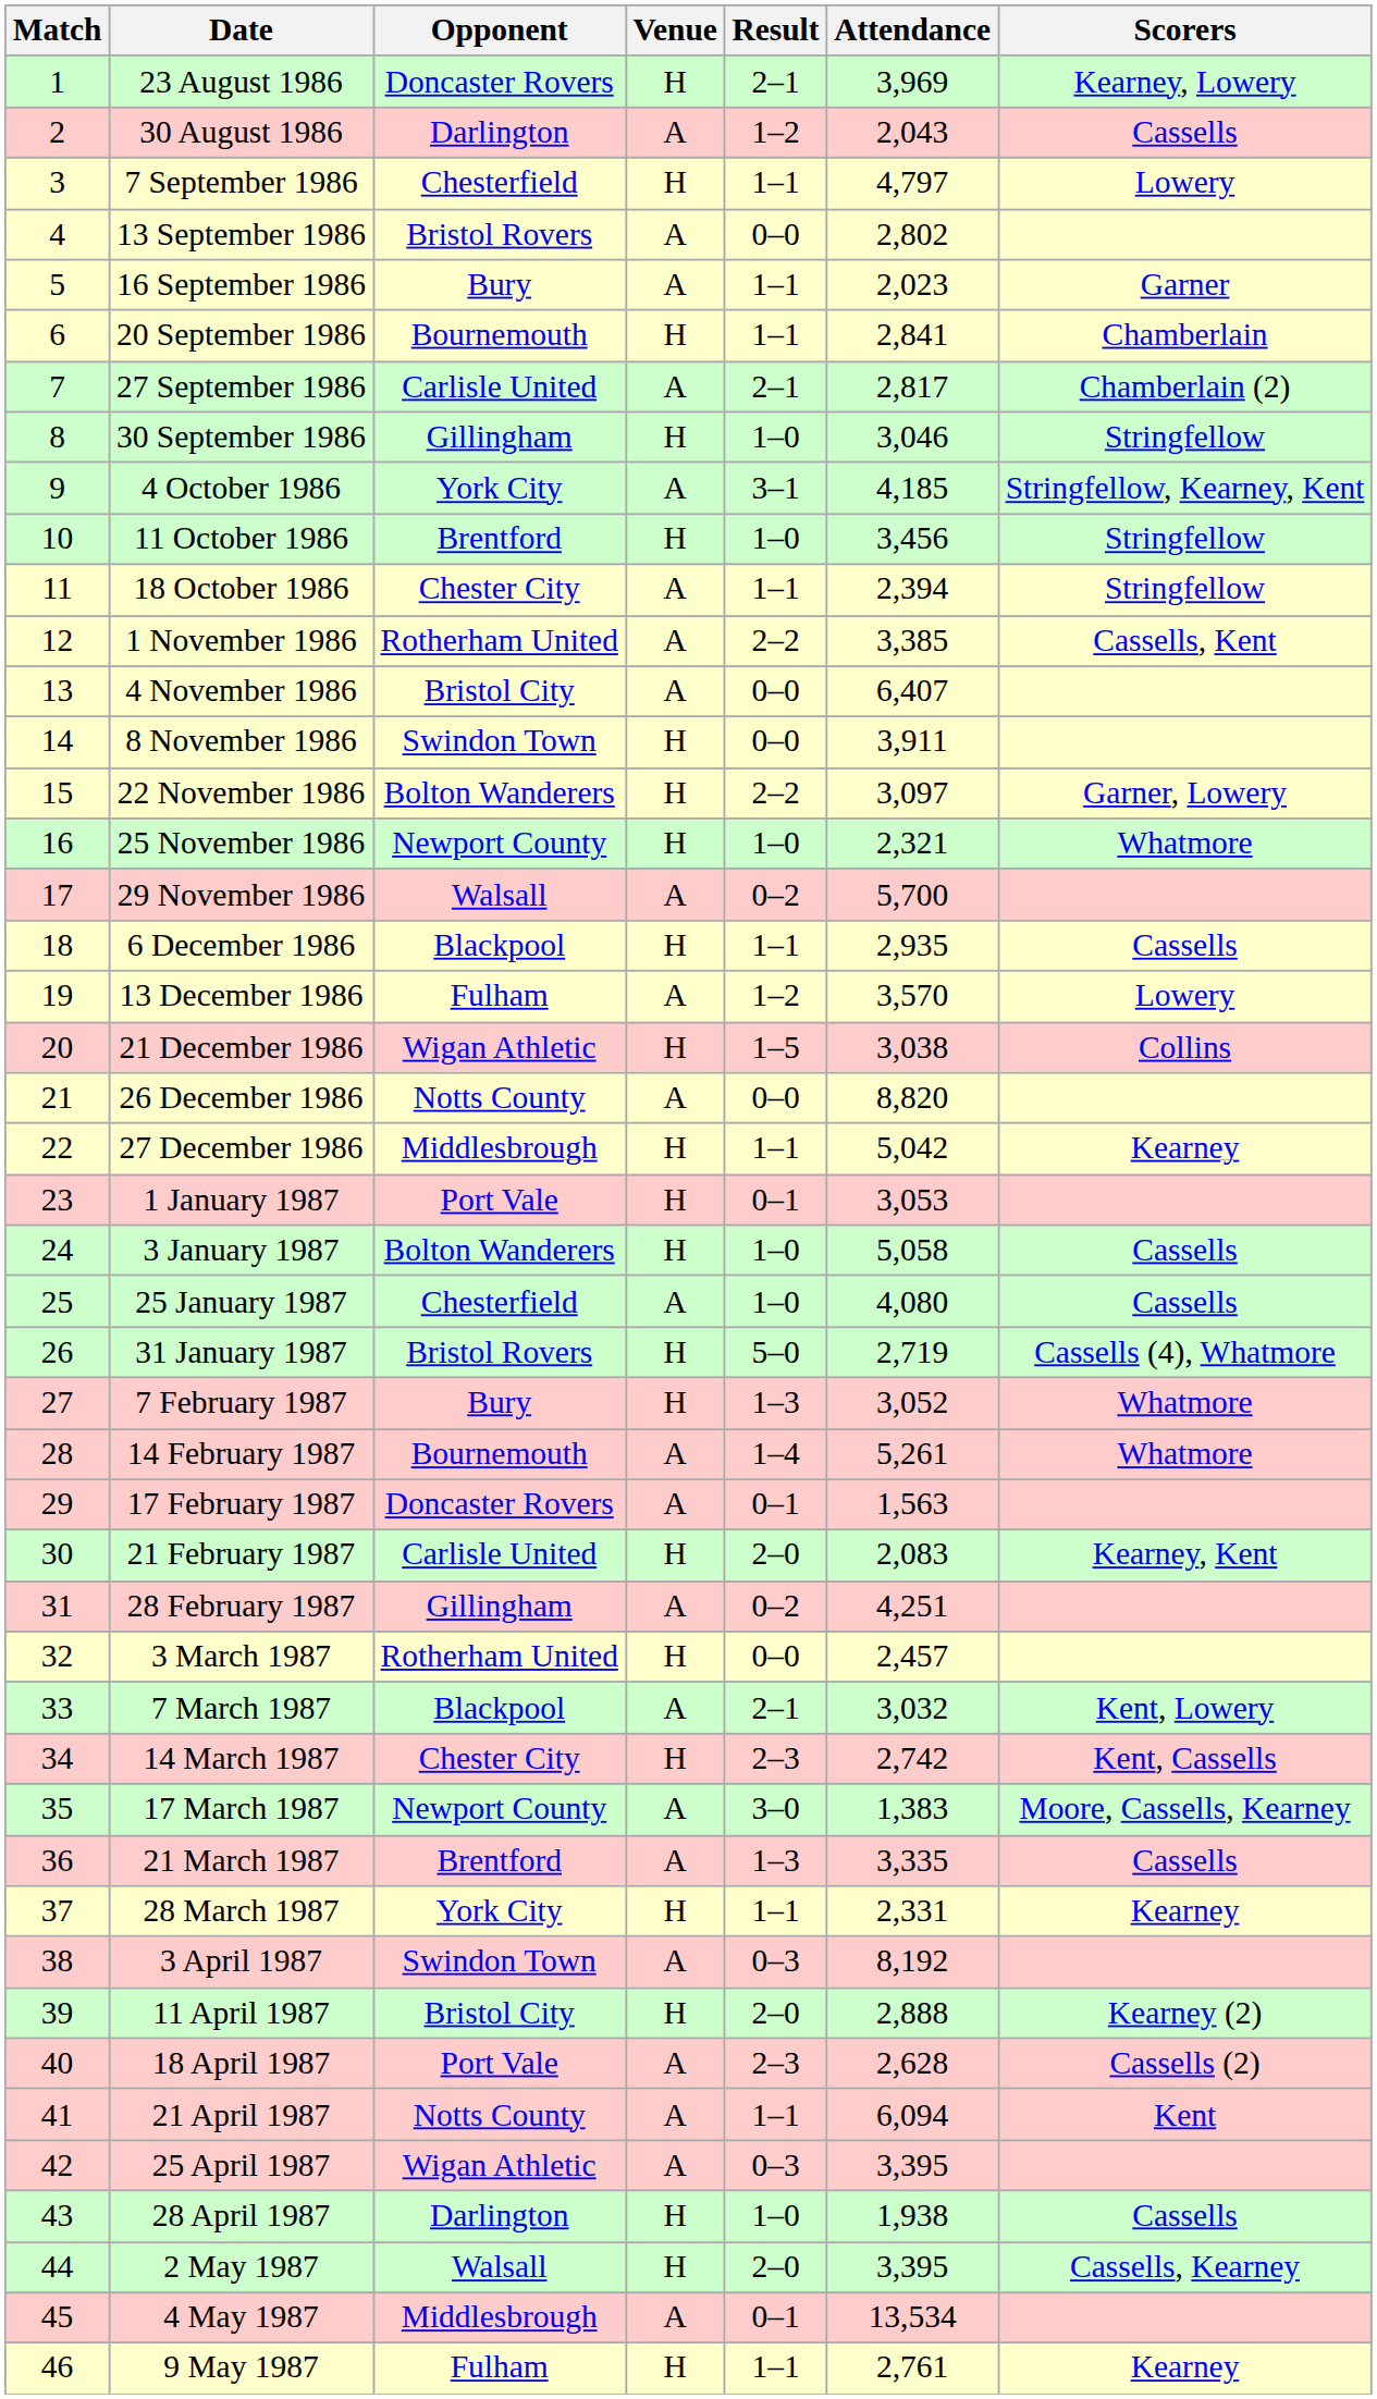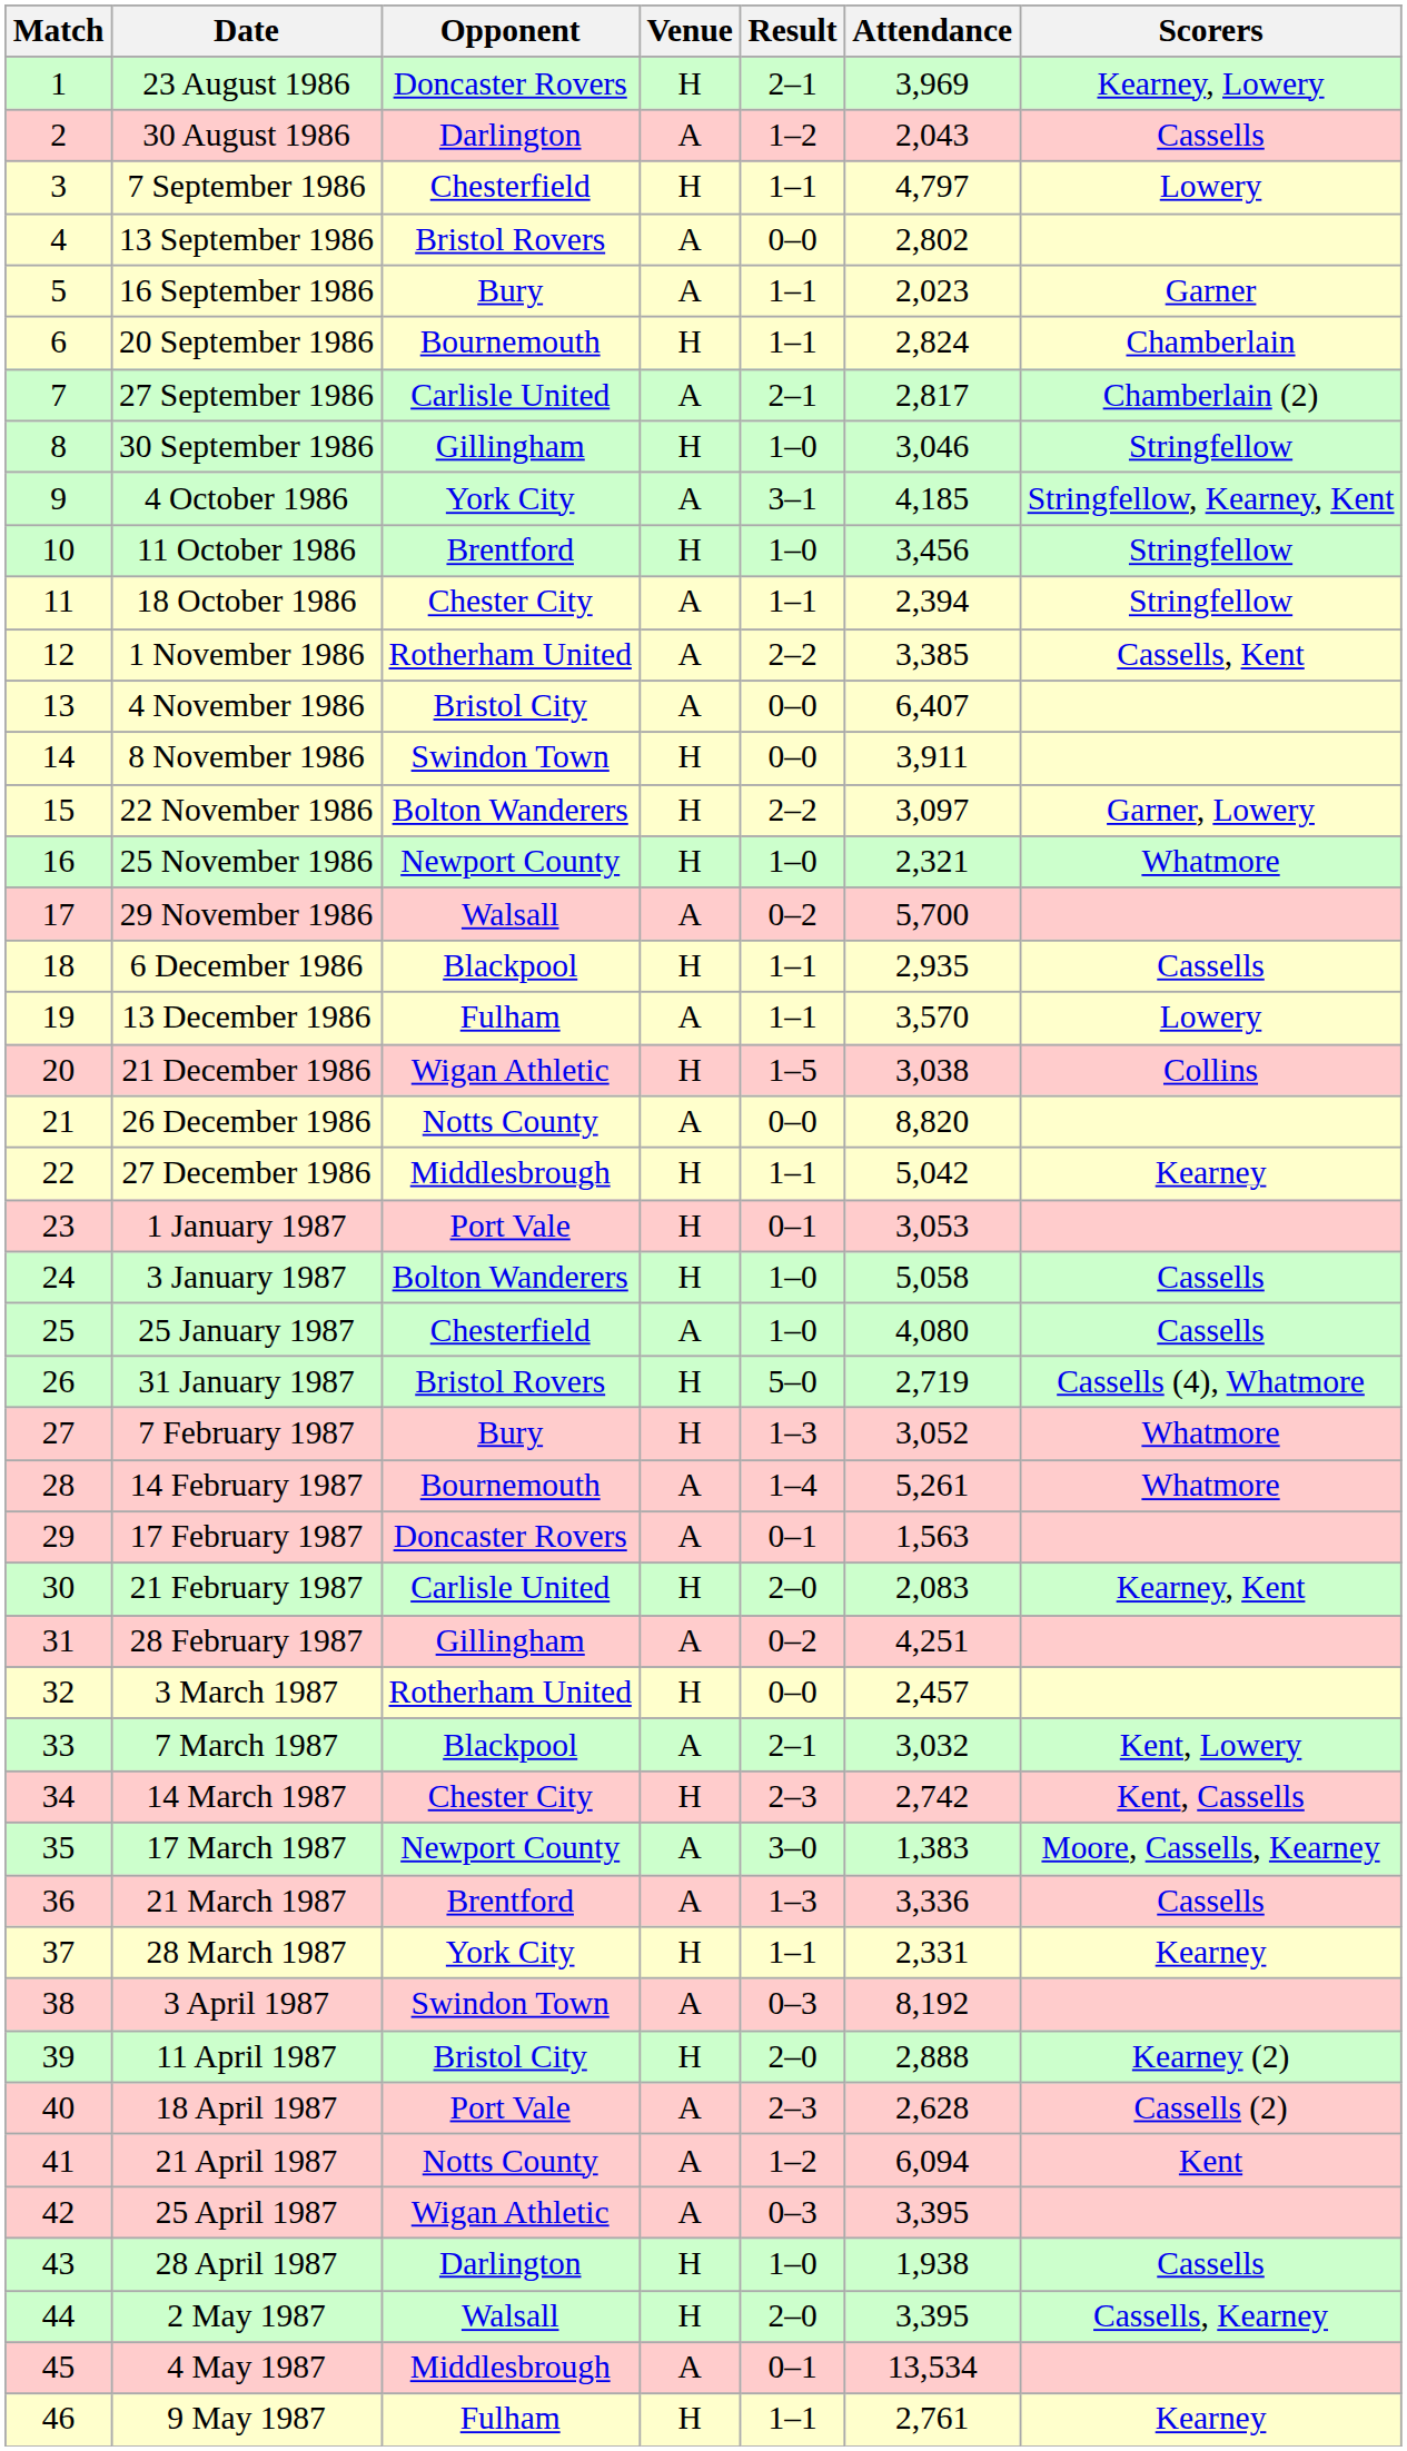20 September 1986 | Attendance: 2,841 -> 2,824
13 December 1986 | Result: 1–2 -> 1–1
21 March 1987 | Attendance: 3,335 -> 3,336
21 April 1987 | Result: 1–1 -> 1–2
